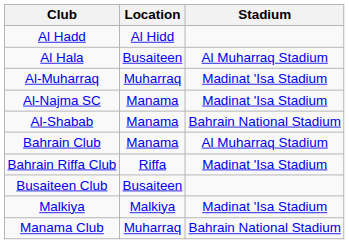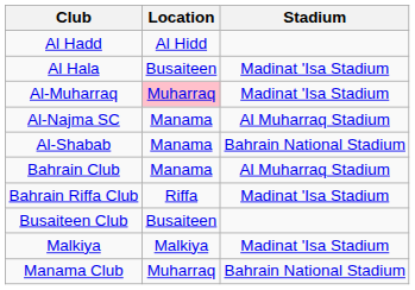Al Hala | Stadium: Al Muharraq Stadium -> Madinat 'Isa Stadium
Al-Muharraq | Location: no background -> pink background
Al-Najma SC | Stadium: Madinat 'Isa Stadium -> Al Muharraq Stadium
